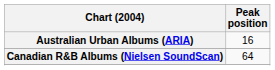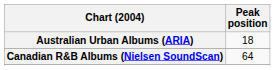Australian Urban Albums (ARIA) | Peak position: 16 -> 18
